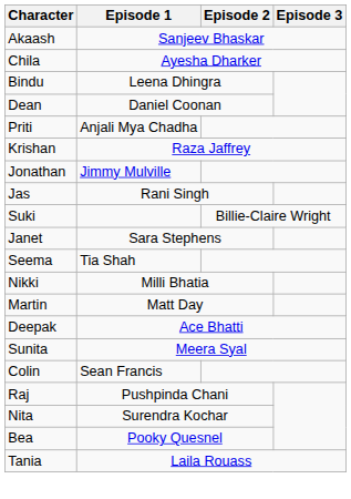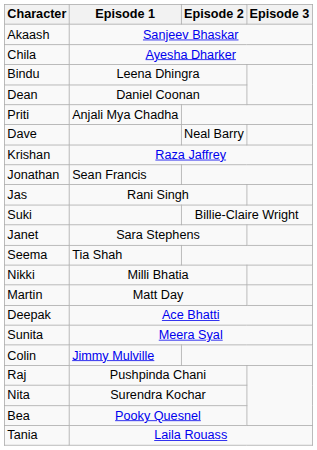+ row: Dave | Neal Barry
Jonathan | Episode 1: Jimmy Mulville -> Sean Francis
Colin | Episode 1: Sean Francis -> Jimmy Mulville
